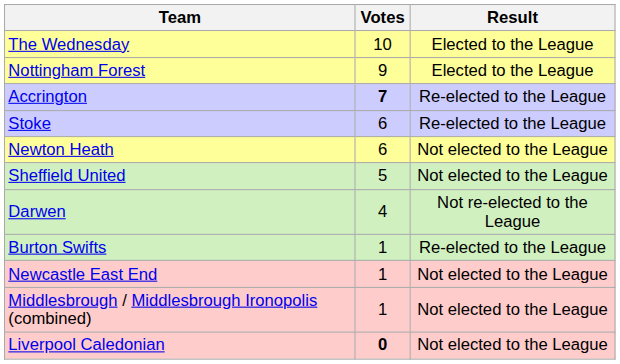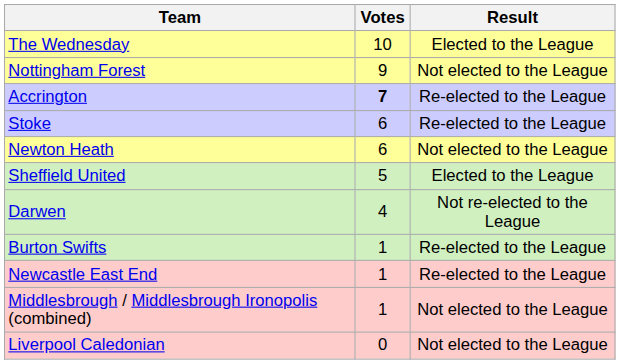Nottingham Forest | Result: Elected to the League -> Not elected to the League
Sheffield United | Result: Not elected to the League -> Elected to the League
Newcastle East End | Result: Not elected to the League -> Re-elected to the League
Liverpool Caledonian | Votes: bold -> normal
